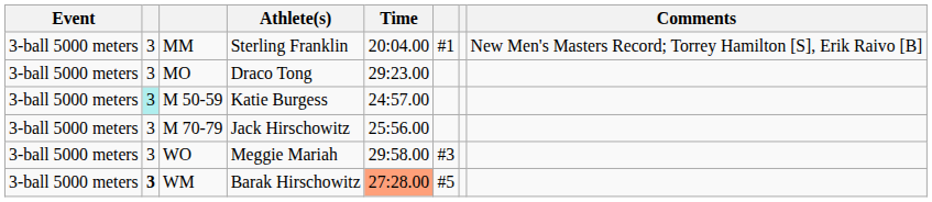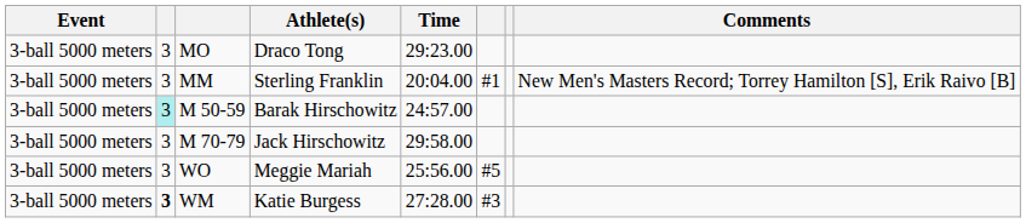rows swapped: MO <-> MM
M 50-59 | Athlete(s): Katie Burgess -> Barak Hirschowitz
M 70-79 | Time: 25:56.00 -> 29:58.00
WO | Time: 29:58.00 -> 25:56.00
WO | column 6: #3 -> #5
WM | Athlete(s): Barak Hirschowitz -> Katie Burgess
WM | Time: lightsalmon background -> no background
WM | column 6: #5 -> #3
